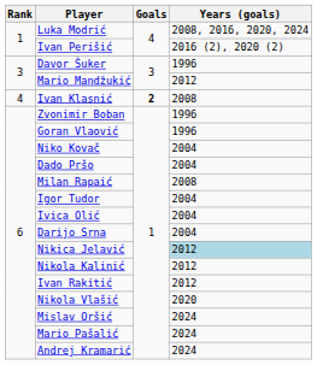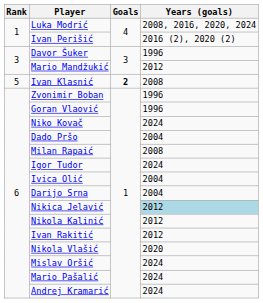Ivan Klasnić | Rank: 4 -> 5
Niko Kovač | Years (goals): 2004 -> 2024
Igor Tudor | Years (goals): 2004 -> 2024
